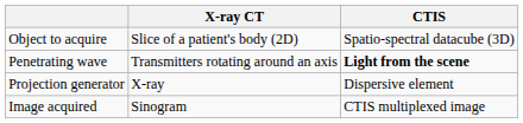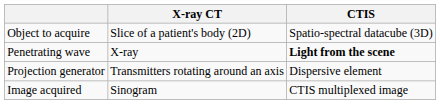Penetrating wave | X-ray CT: Transmitters rotating around an axis -> X-ray
Projection generator | X-ray CT: X-ray -> Transmitters rotating around an axis
